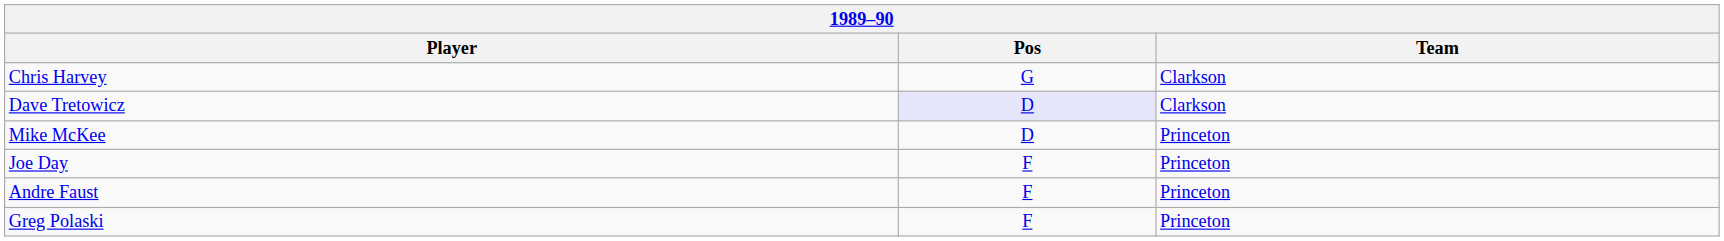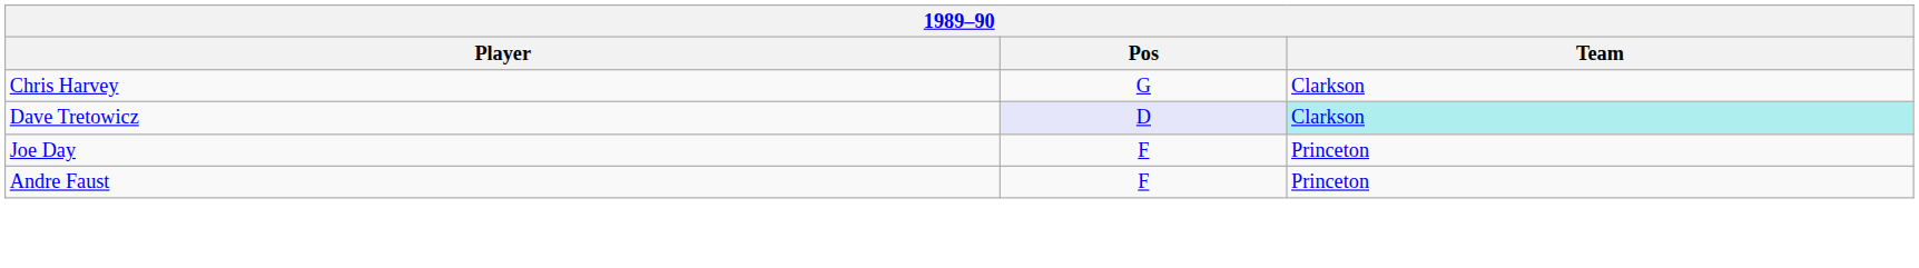Dave Tretowicz | Team: no background -> paleturquoise background
- row: Mike McKee | D | Princeton
- row: Greg Polaski | F | Princeton
